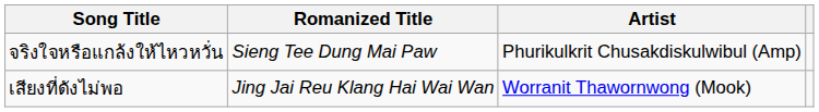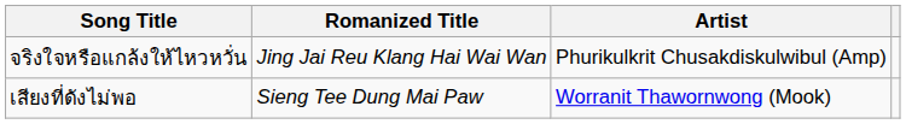จริงใจหรือแกล้งให้ไหวหวั่น | Romanized Title: Sieng Tee Dung Mai Paw -> Jing Jai Reu Klang Hai Wai Wan
เสียงที่ดังไม่พอ | Romanized Title: Jing Jai Reu Klang Hai Wai Wan -> Sieng Tee Dung Mai Paw
